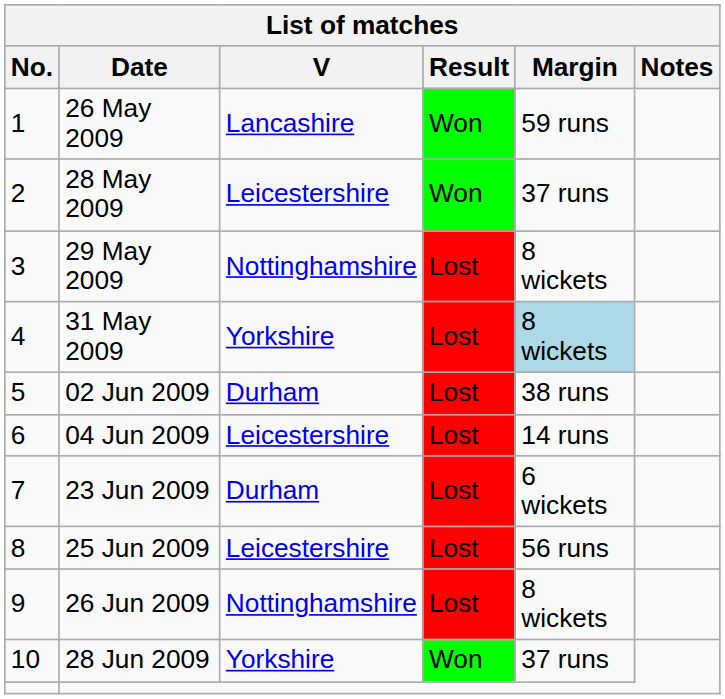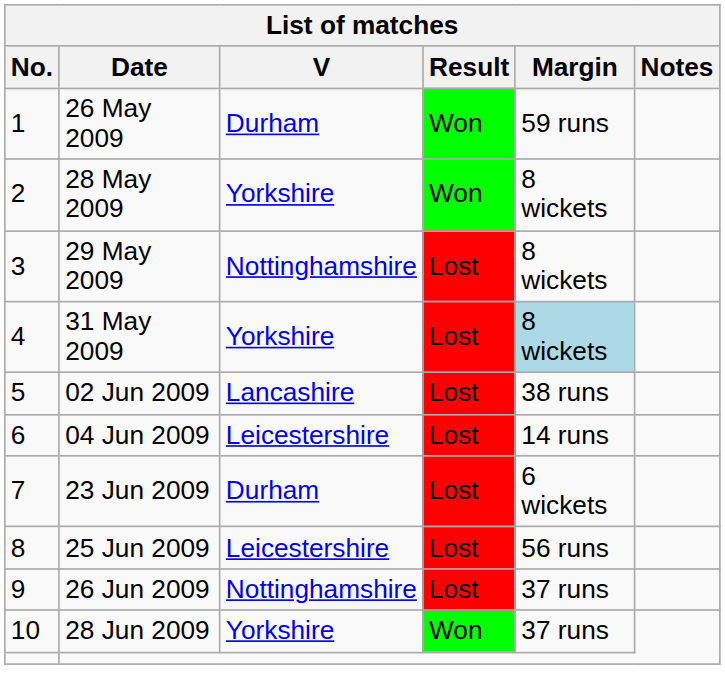26 May 2009 | V: Lancashire -> Durham
28 May 2009 | V: Leicestershire -> Yorkshire
28 May 2009 | Margin: 37 runs -> 8 wickets
02 Jun 2009 | V: Durham -> Lancashire
26 Jun 2009 | Margin: 8 wickets -> 37 runs
